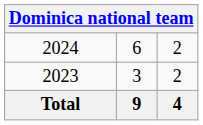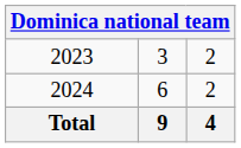rows swapped: 2023 <-> 2024
